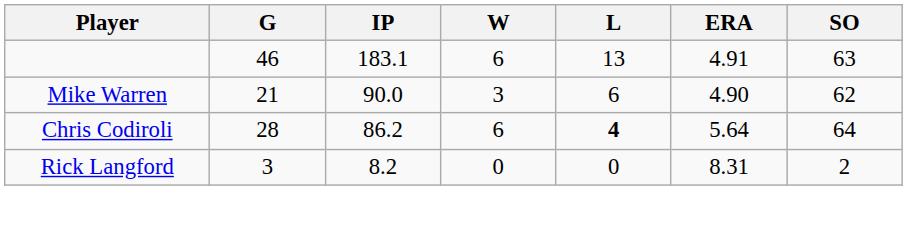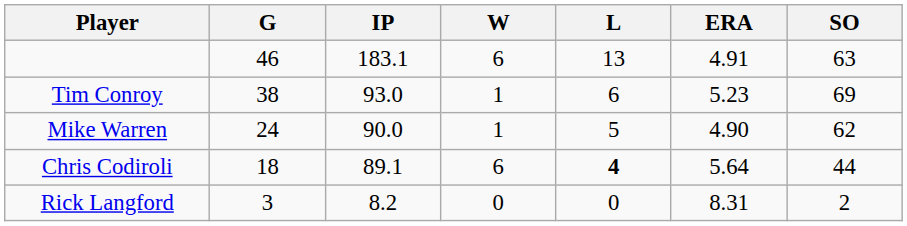+ row: Tim Conroy | 38 | 93.0 | 1 | 6 | 5.23 | 69
Mike Warren | G: 21 -> 24
Mike Warren | W: 3 -> 1
Mike Warren | L: 6 -> 5
Chris Codiroli | G: 28 -> 18
Chris Codiroli | IP: 86.2 -> 89.1
Chris Codiroli | SO: 64 -> 44
